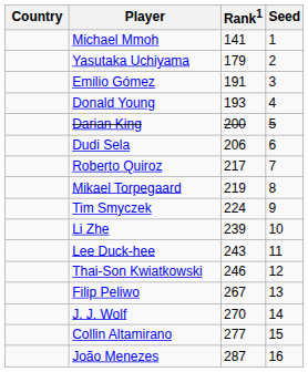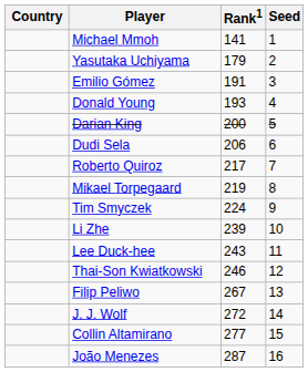J. J. Wolf | Rank1: 270 -> 272
